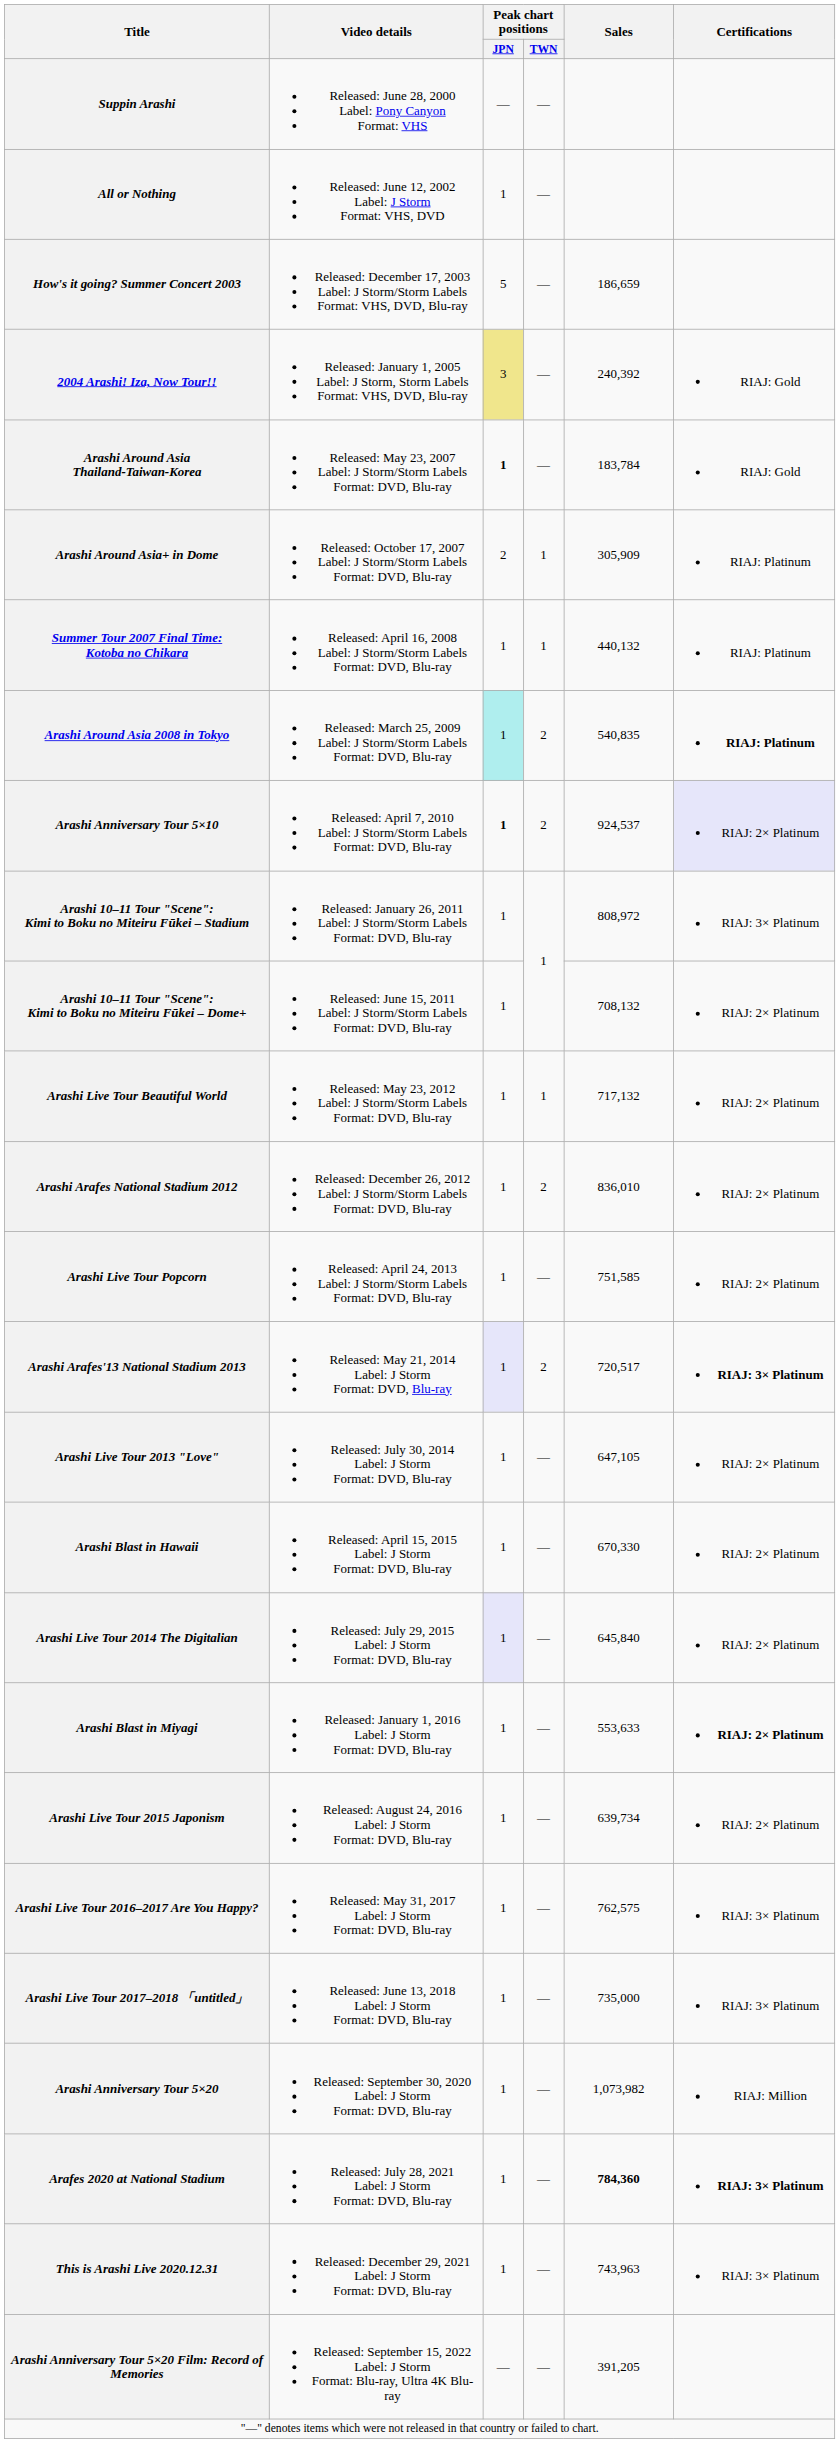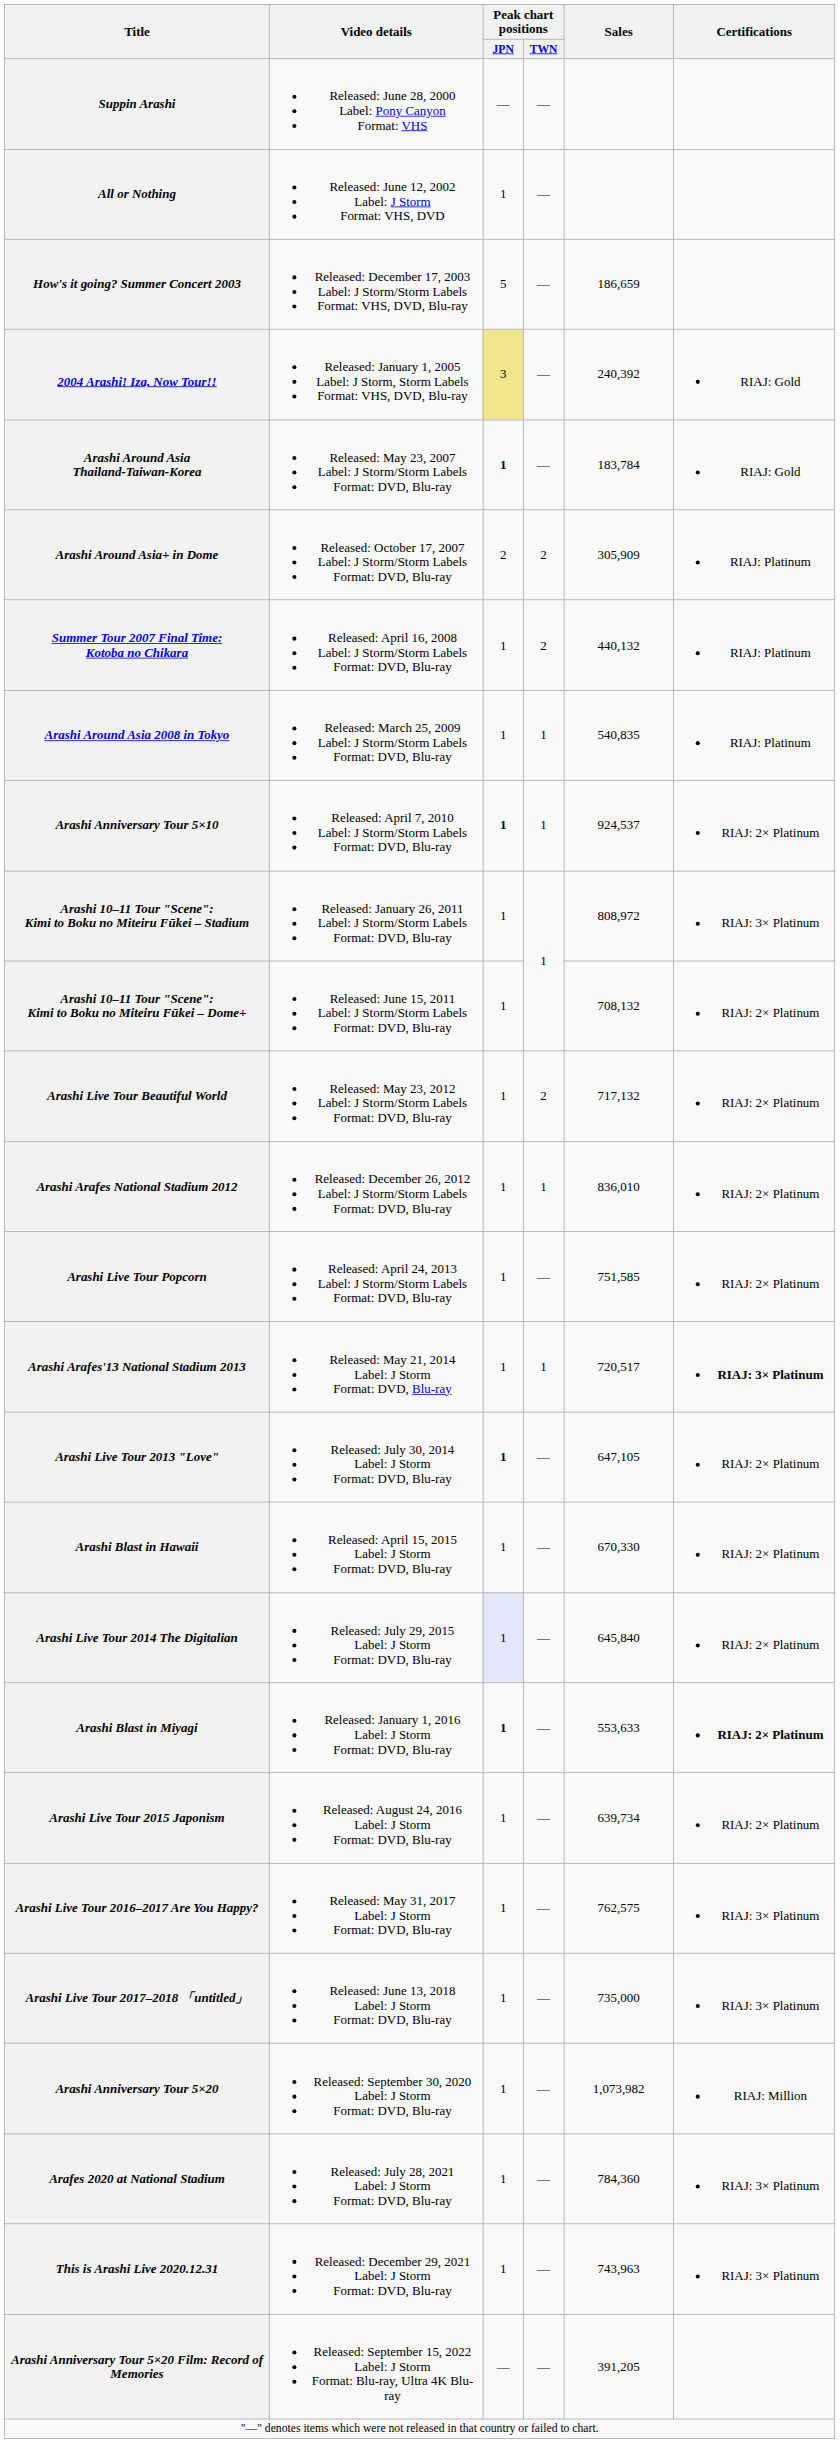Arashi Around Asia+ in Dome | Peak chart positions / TWN: 1 -> 2
Summer Tour 2007 Final Time: Kotoba no Chikara | Peak chart positions / TWN: 1 -> 2
Arashi Around Asia 2008 in Tokyo | Peak chart positions / JPN: paleturquoise background -> no background
Arashi Around Asia 2008 in Tokyo | Peak chart positions / TWN: 2 -> 1
Arashi Around Asia 2008 in Tokyo | Certifications: bold -> normal
Arashi Anniversary Tour 5×10 | Peak chart positions / TWN: 2 -> 1
Arashi Anniversary Tour 5×10 | Certifications: lavender background -> no background
Arashi Live Tour Beautiful World | Peak chart positions / TWN: 1 -> 2
Arashi Arafes National Stadium 2012 | Peak chart positions / TWN: 2 -> 1
Arashi Arafes'13 National Stadium 2013 | Peak chart positions / JPN: lavender background -> no background
Arashi Arafes'13 National Stadium 2013 | Peak chart positions / TWN: 2 -> 1
Arashi Live Tour 2013 "Love" | Peak chart positions / JPN: normal -> bold
Arashi Blast in Miyagi | Peak chart positions / JPN: normal -> bold
Arafes 2020 at National Stadium | Sales: bold -> normal
Arafes 2020 at National Stadium | Certifications: bold -> normal
